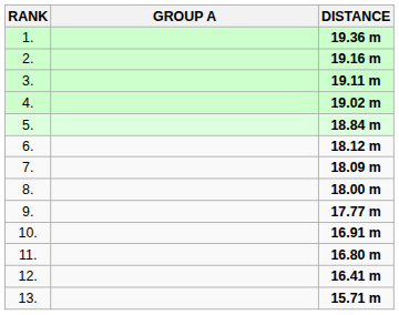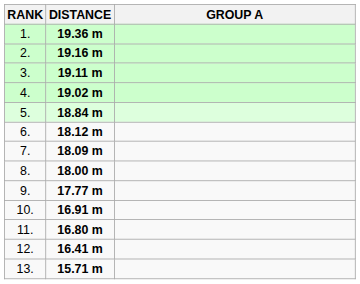columns swapped: GROUP A <-> DISTANCE
